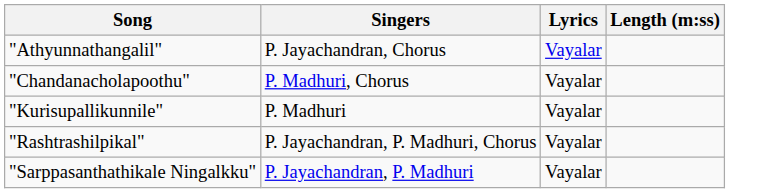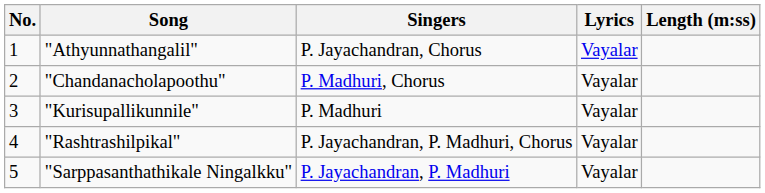+ column: No. | 1 | 2 | 3 | 4 | 5
